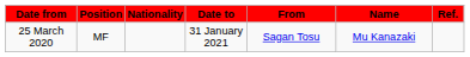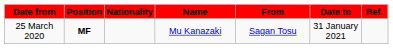columns swapped: Name <-> Date to
25 March 2020 | Position: normal -> bold
